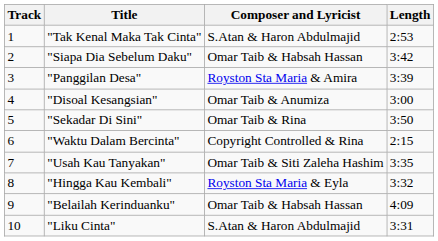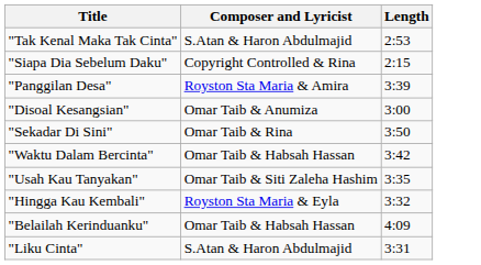- column: Track | 1 | 2 | 3 | 4 | 5 | 6 | 7 | 8 | 9 | 10
"Siapa Dia Sebelum Daku" | Composer and Lyricist: Omar Taib & Habsah Hassan -> Copyright Controlled & Rina
"Siapa Dia Sebelum Daku" | Length: 3:42 -> 2:15
"Waktu Dalam Bercinta" | Composer and Lyricist: Copyright Controlled & Rina -> Omar Taib & Habsah Hassan
"Waktu Dalam Bercinta" | Length: 2:15 -> 3:42
